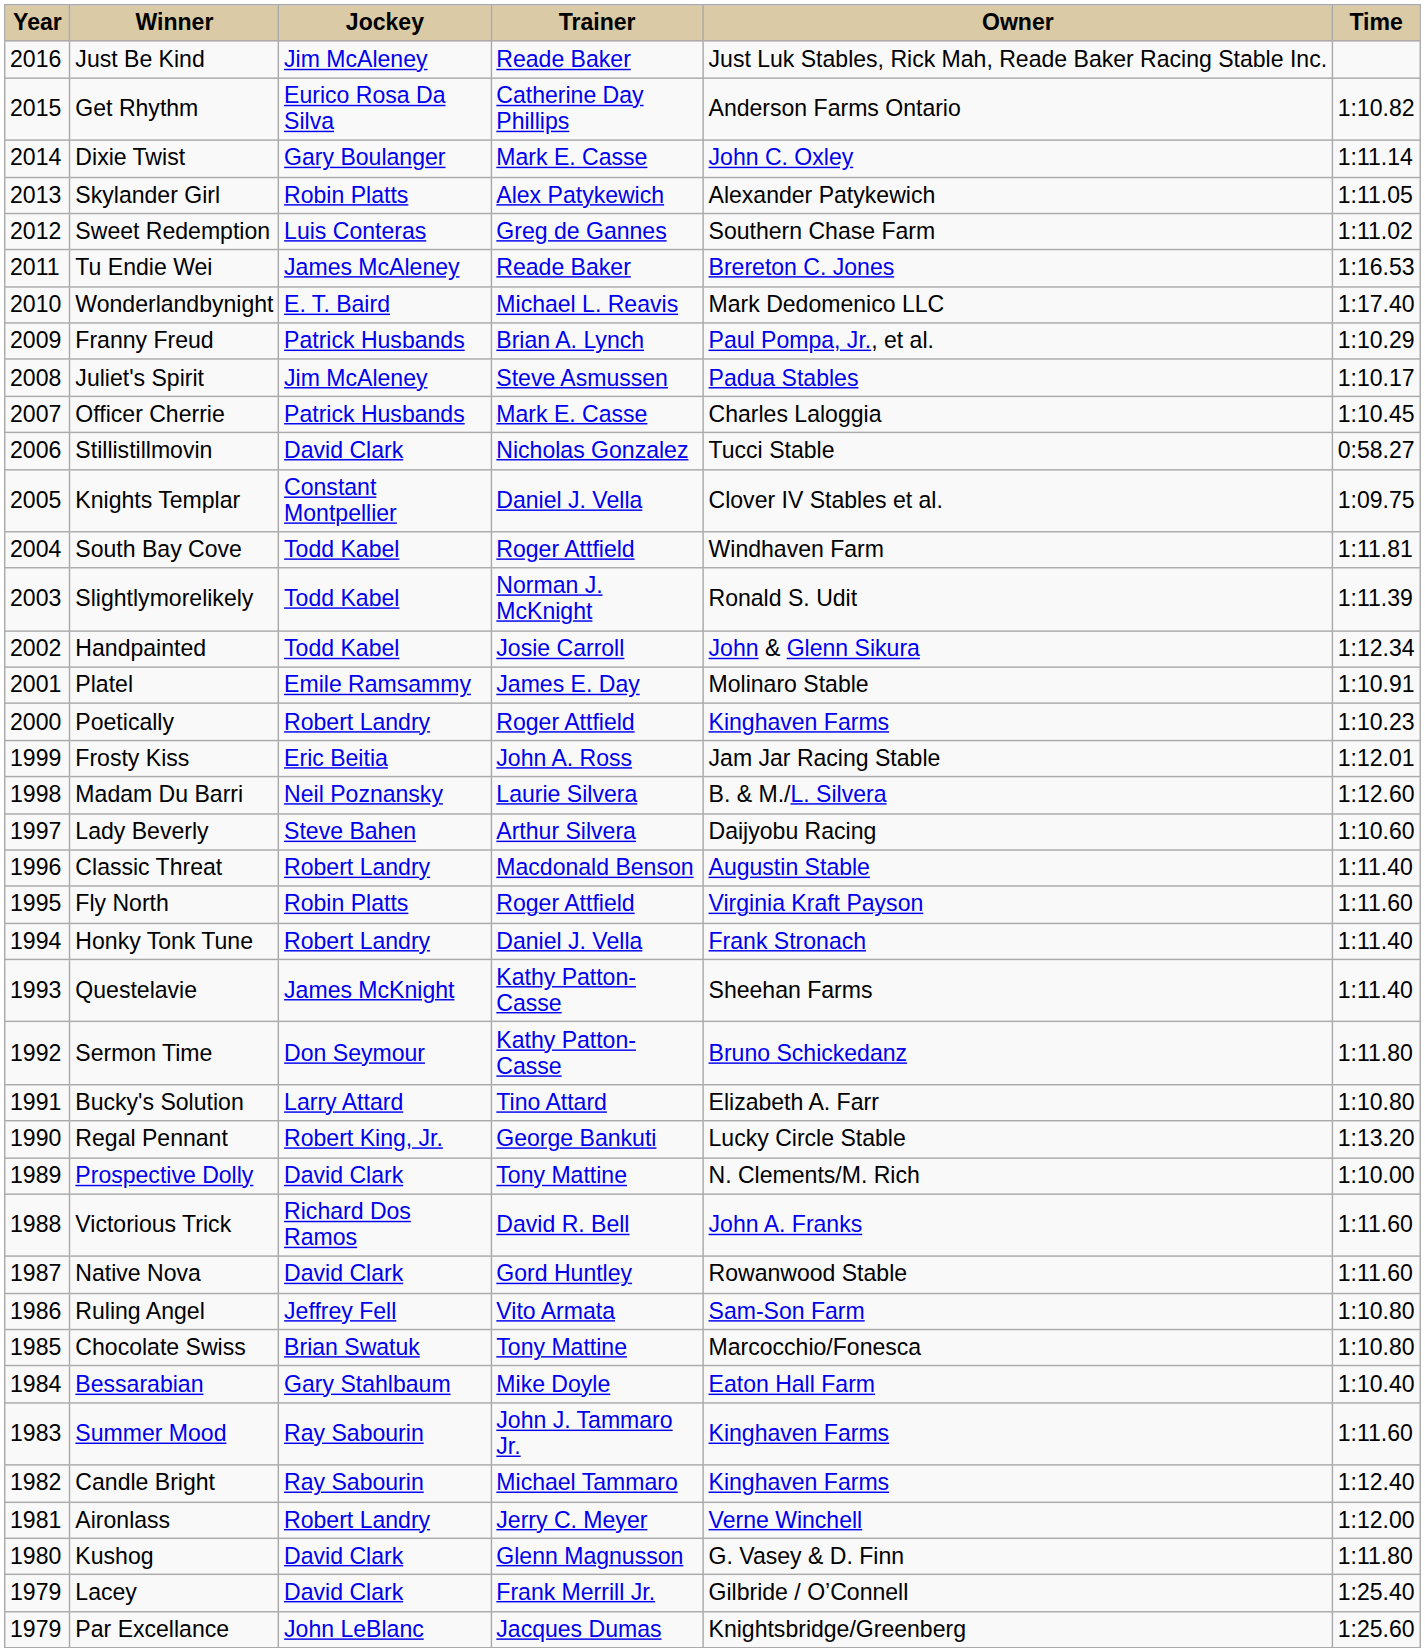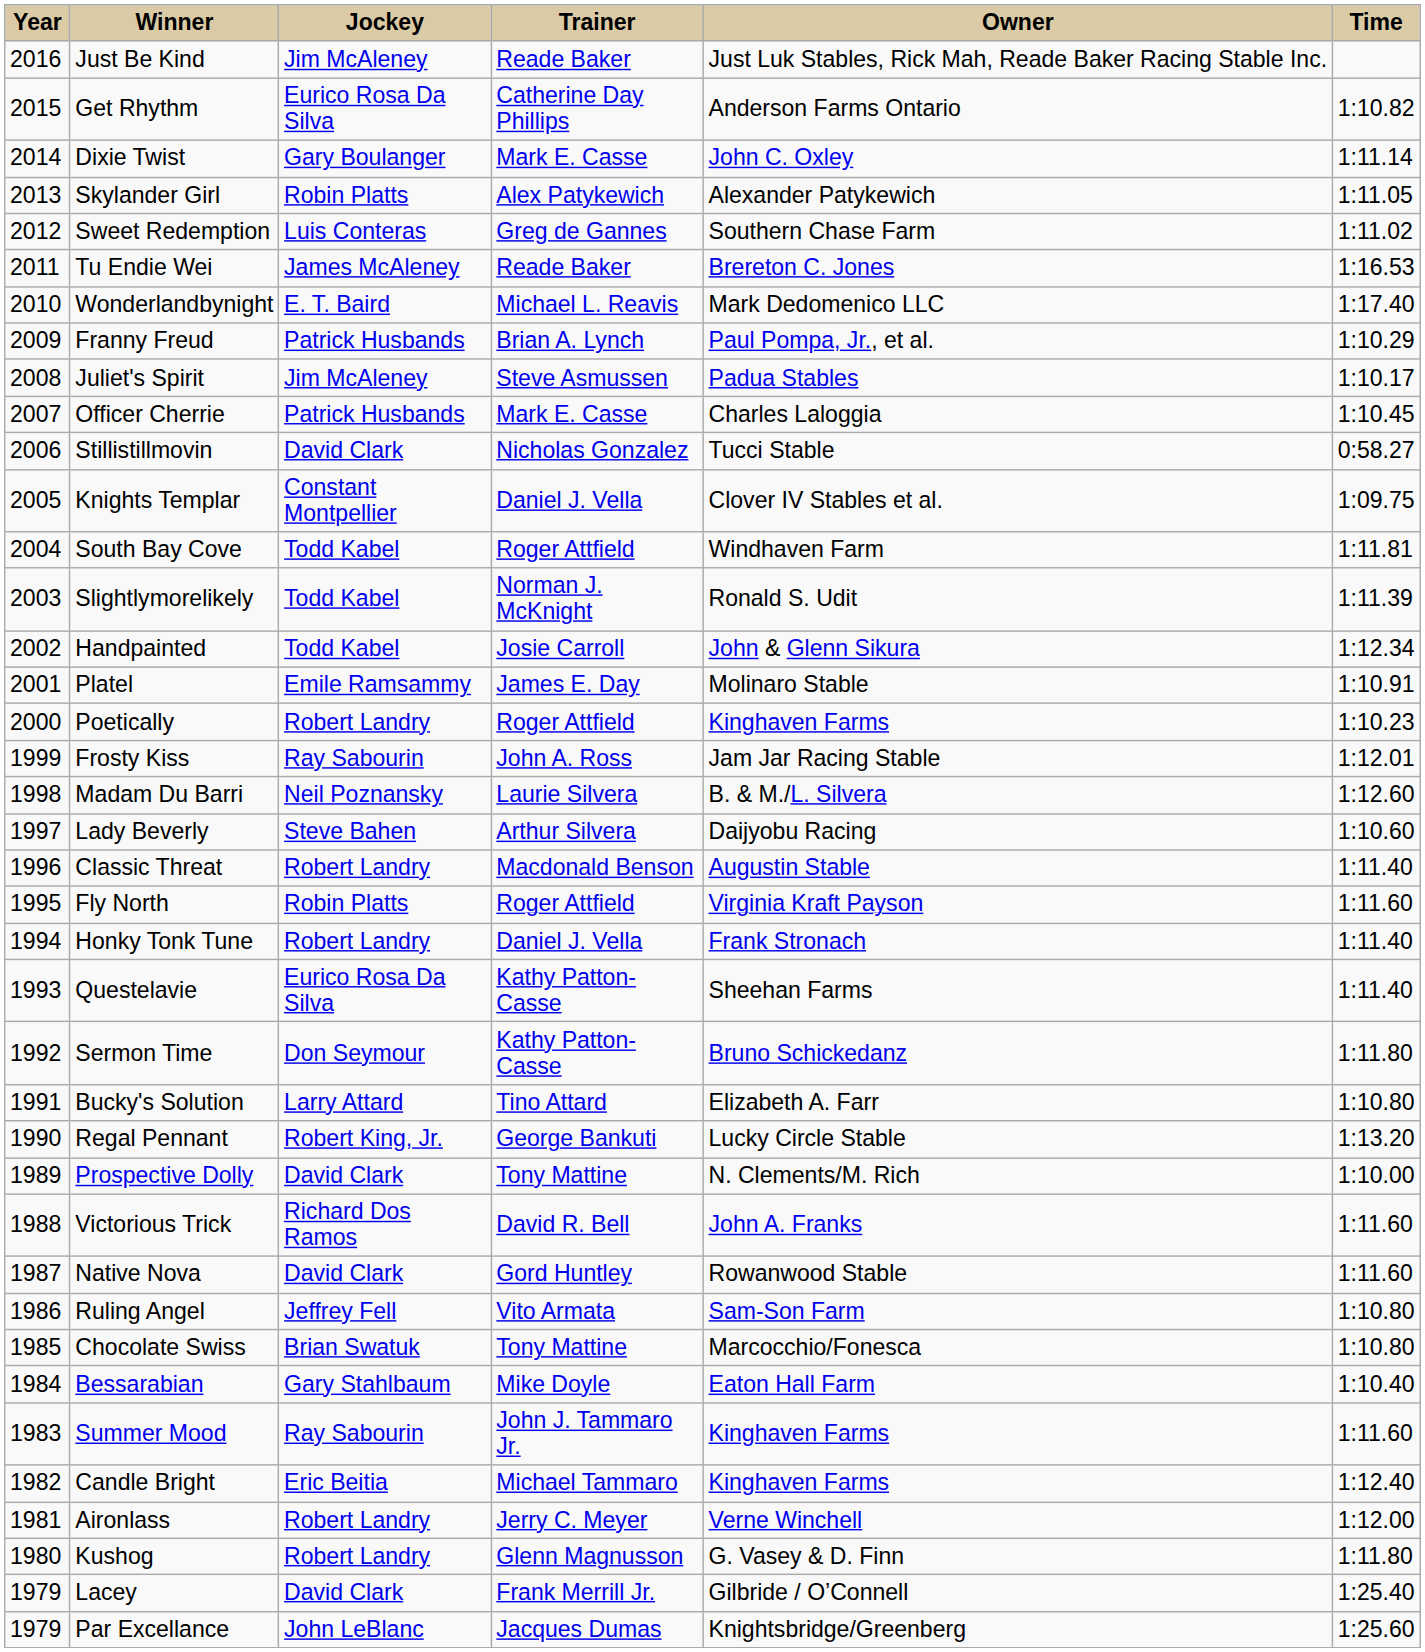Frosty Kiss | Jockey: Eric Beitia -> Ray Sabourin
Questelavie | Jockey: James McKnight -> Eurico Rosa Da Silva
Candle Bright | Jockey: Ray Sabourin -> Eric Beitia
Kushog | Jockey: David Clark -> Robert Landry
